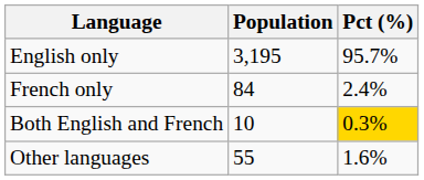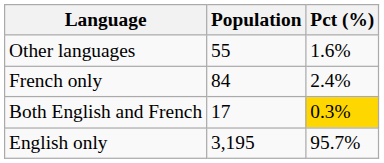rows swapped: English only <-> Other languages
Both English and French | Population: 10 -> 17
